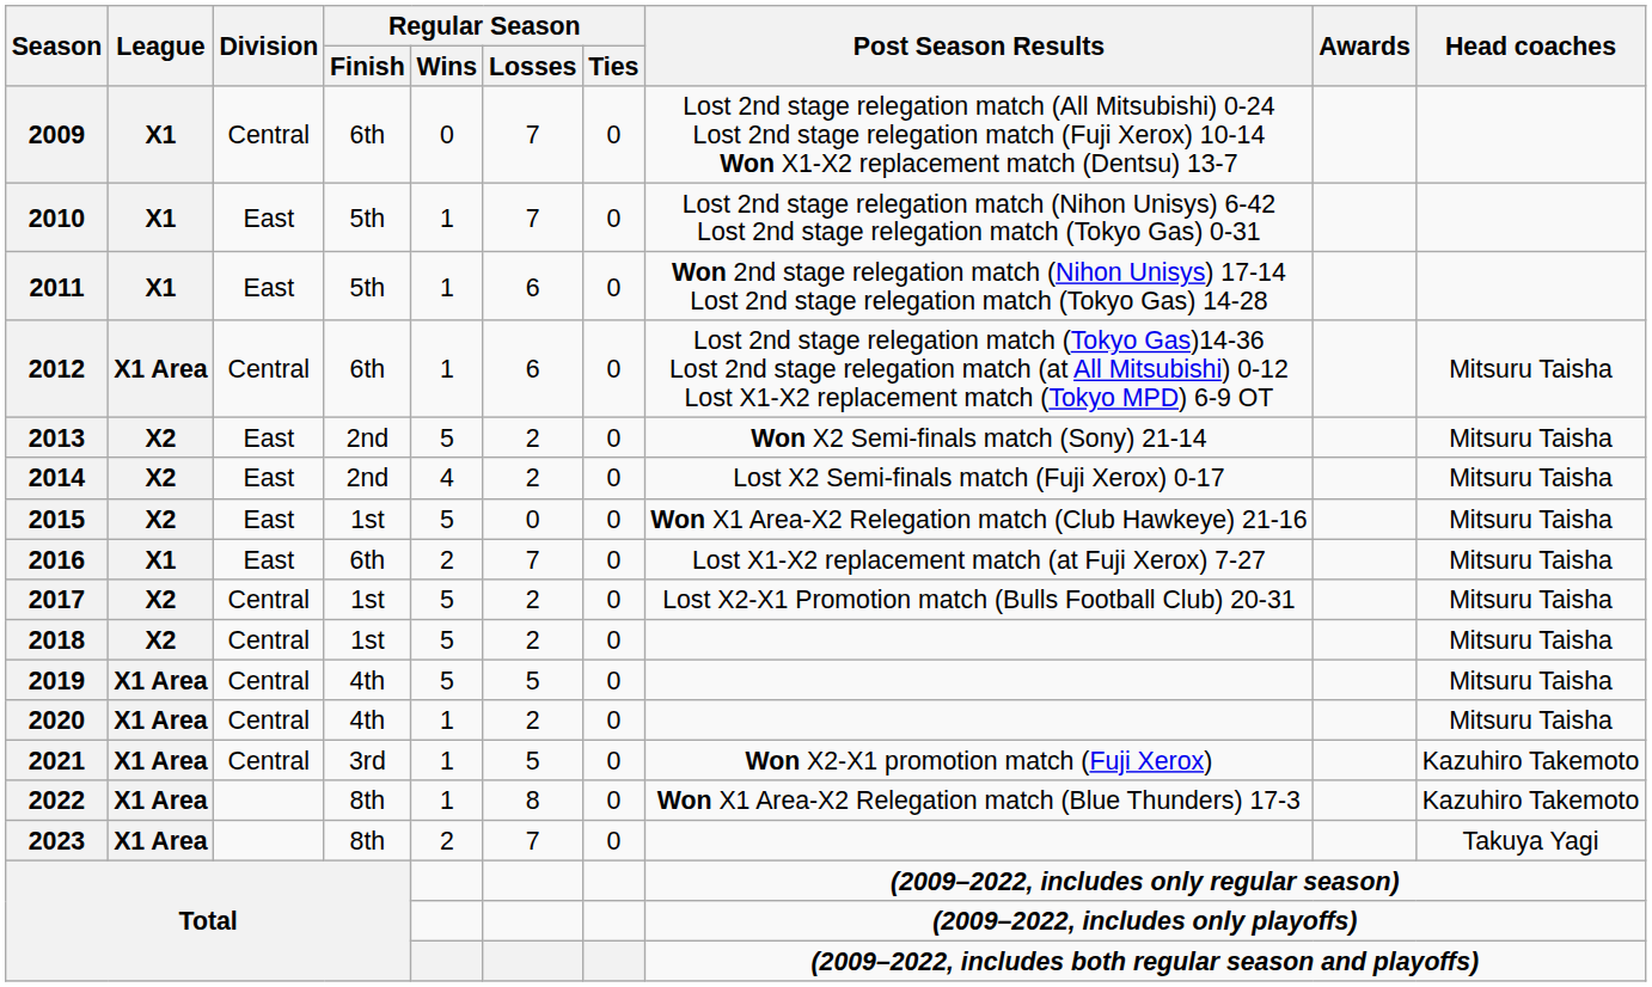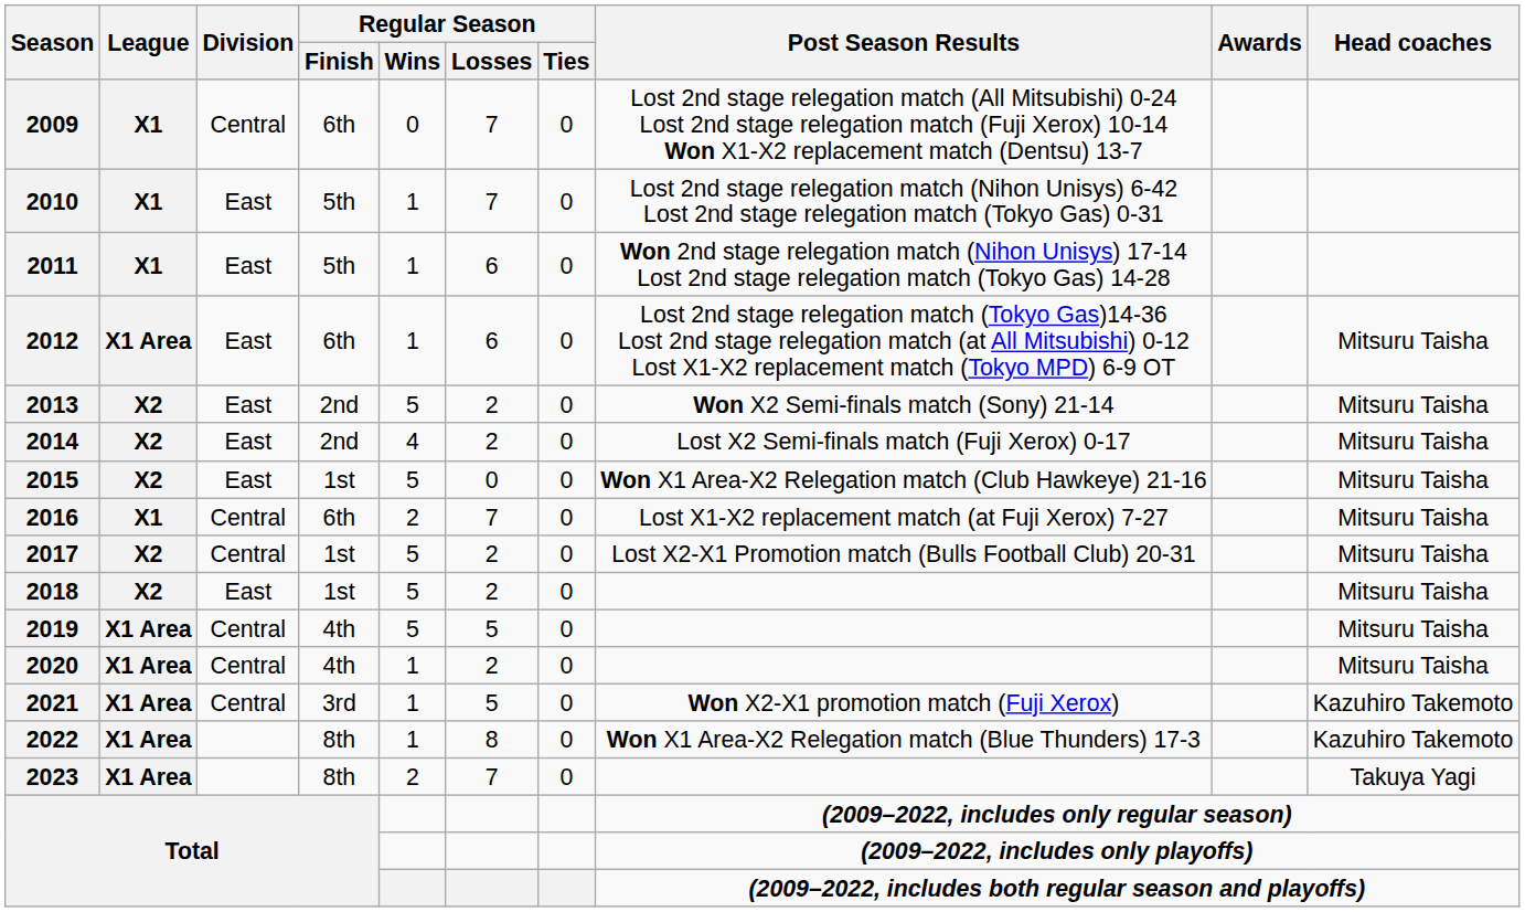2012 | Division: Central -> East
2016 | Division: East -> Central
2018 | Division: Central -> East
